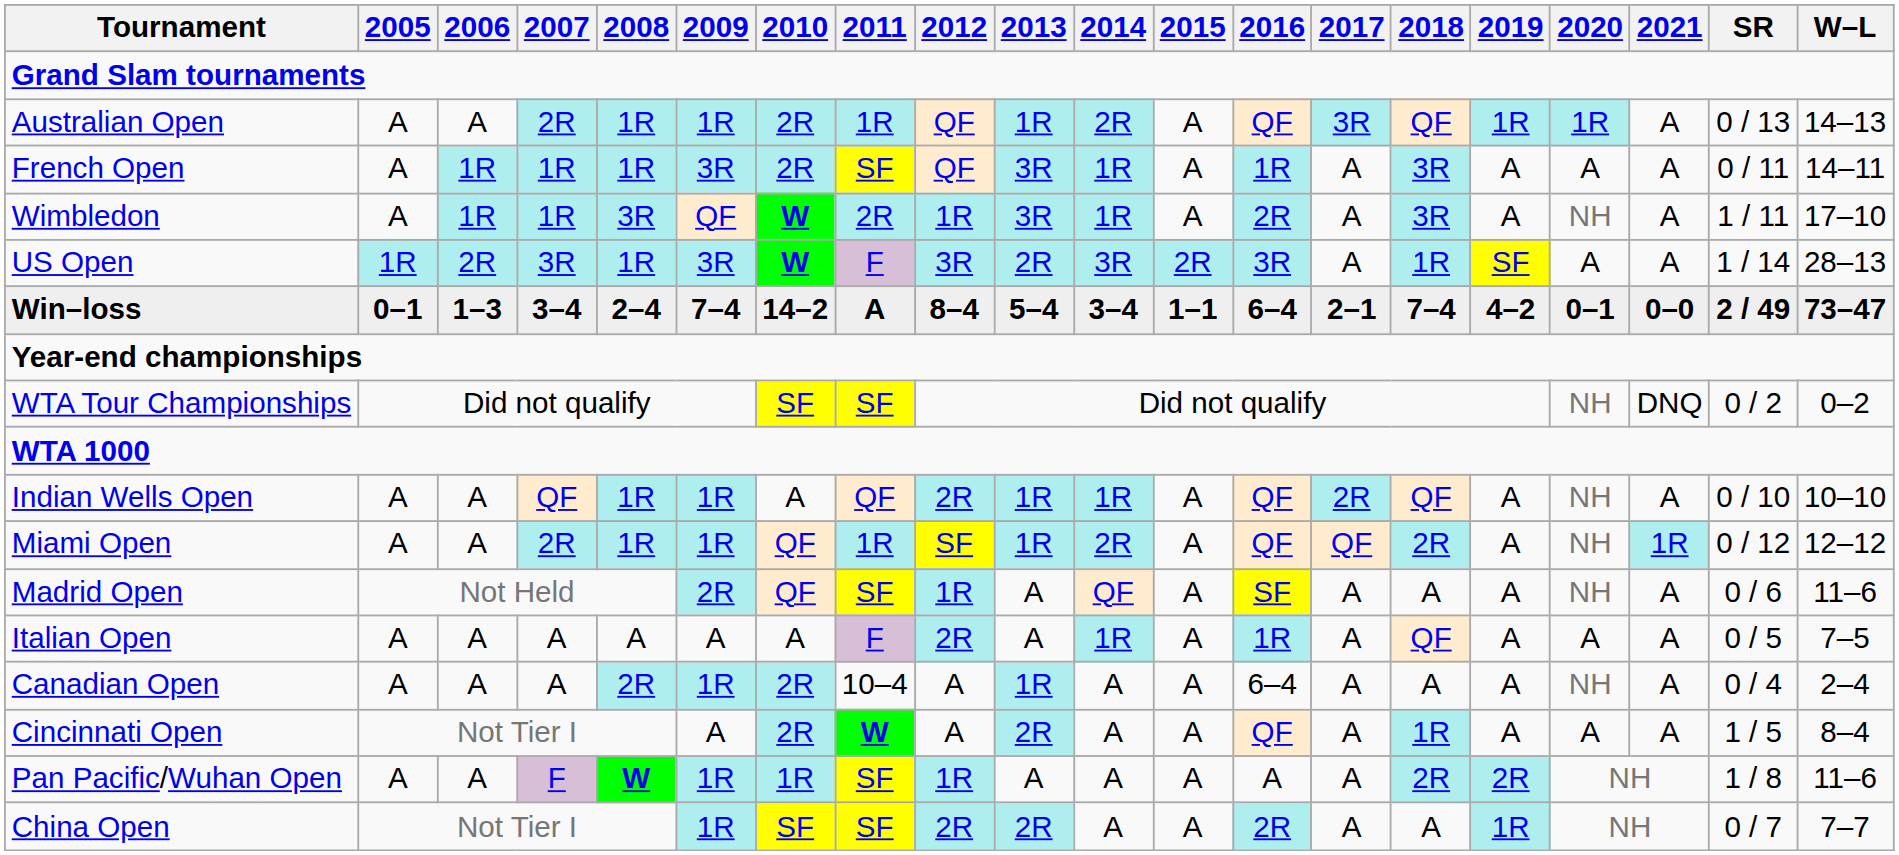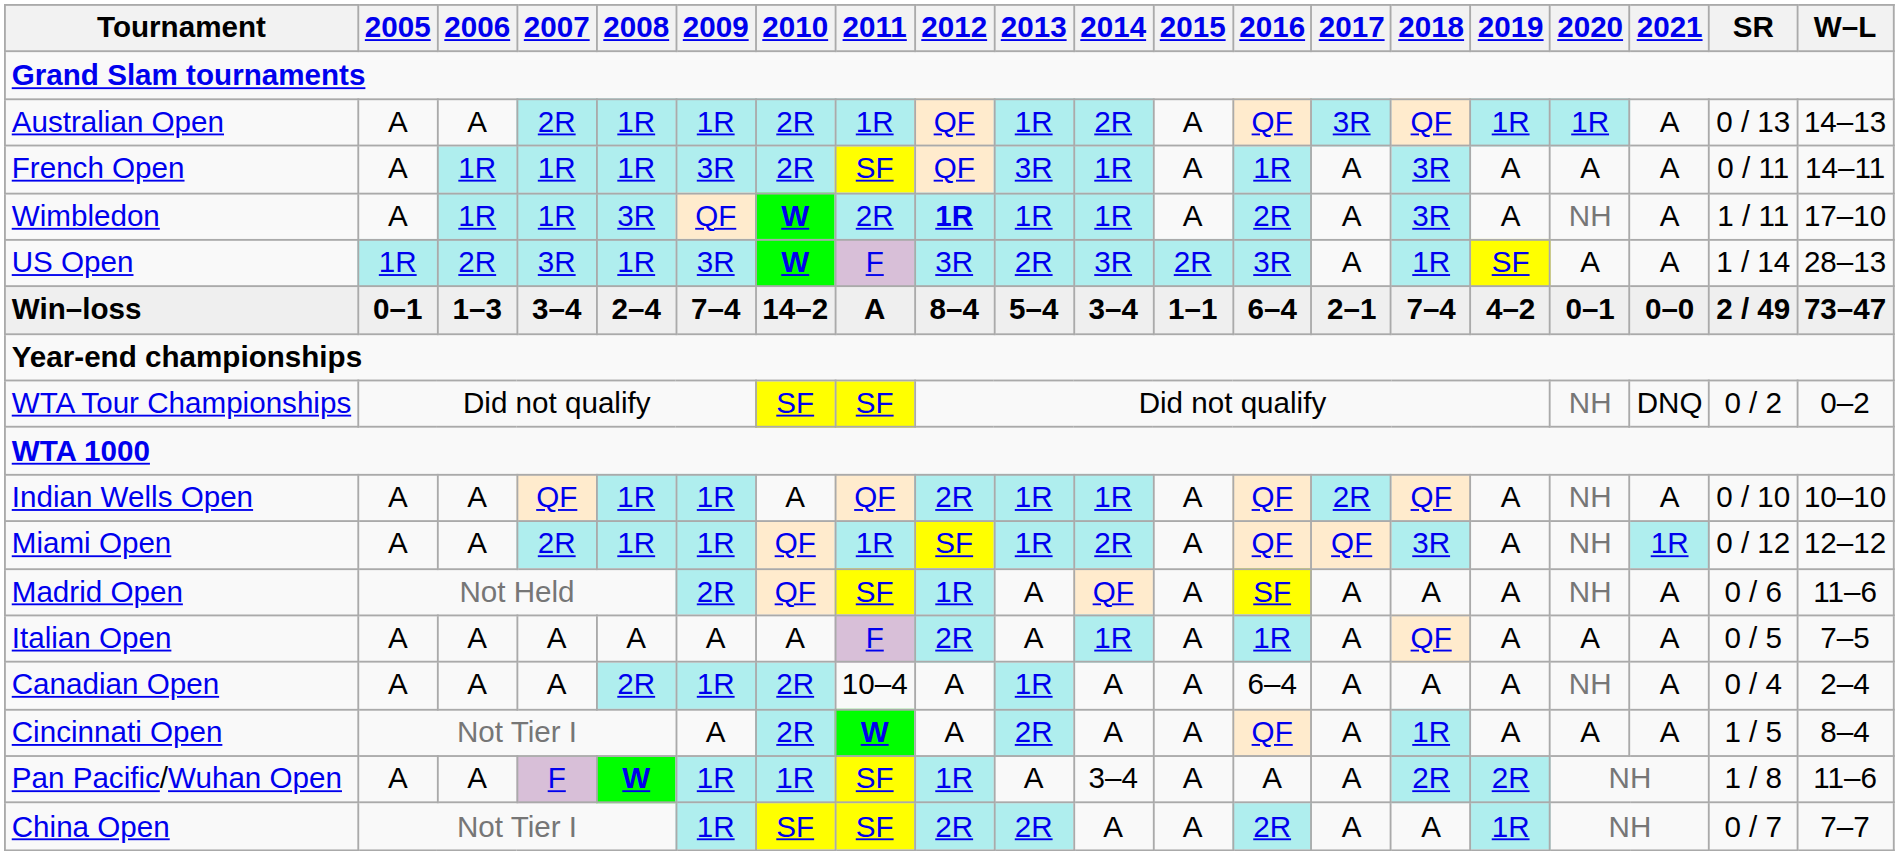Wimbledon | 2012: normal -> bold
Wimbledon | 2013: 3R -> 1R
Miami Open | 2018: 2R -> 3R
Pan Pacific/Wuhan Open | 2014: A -> 3–4
